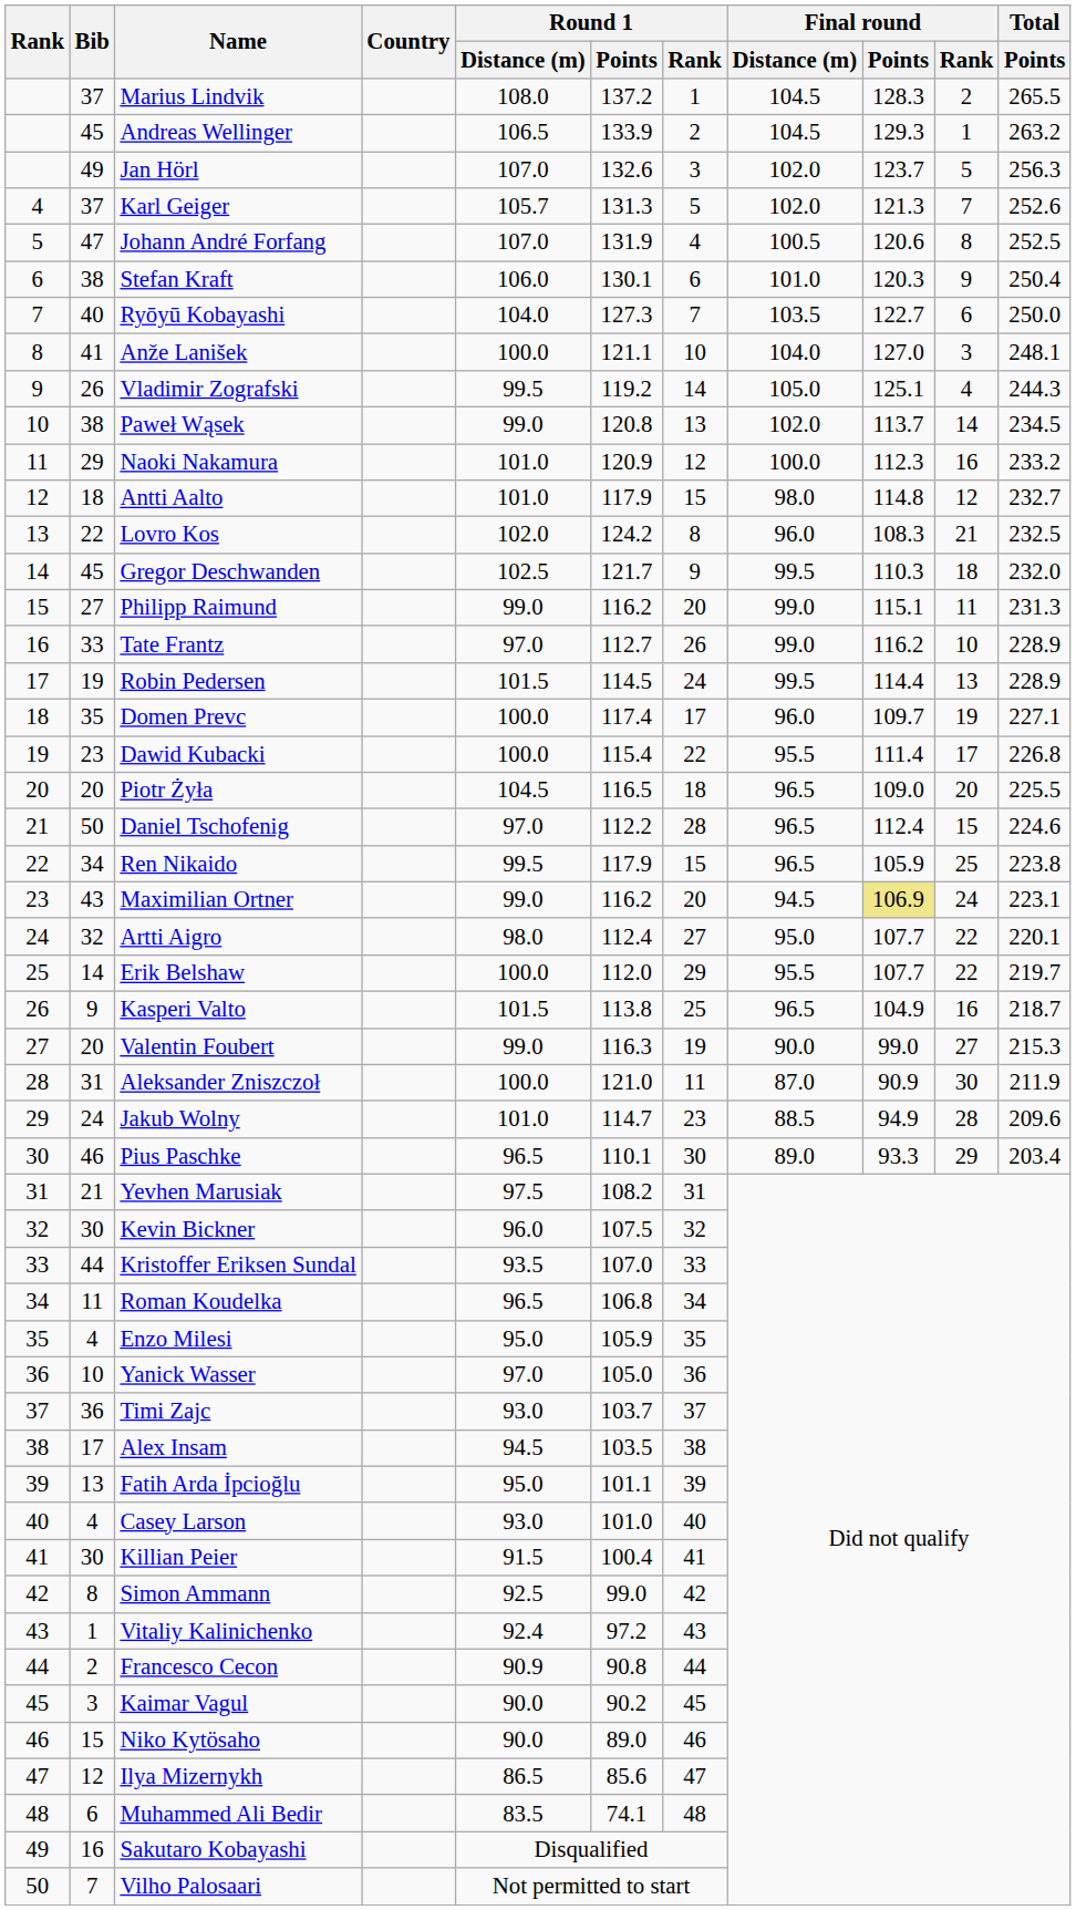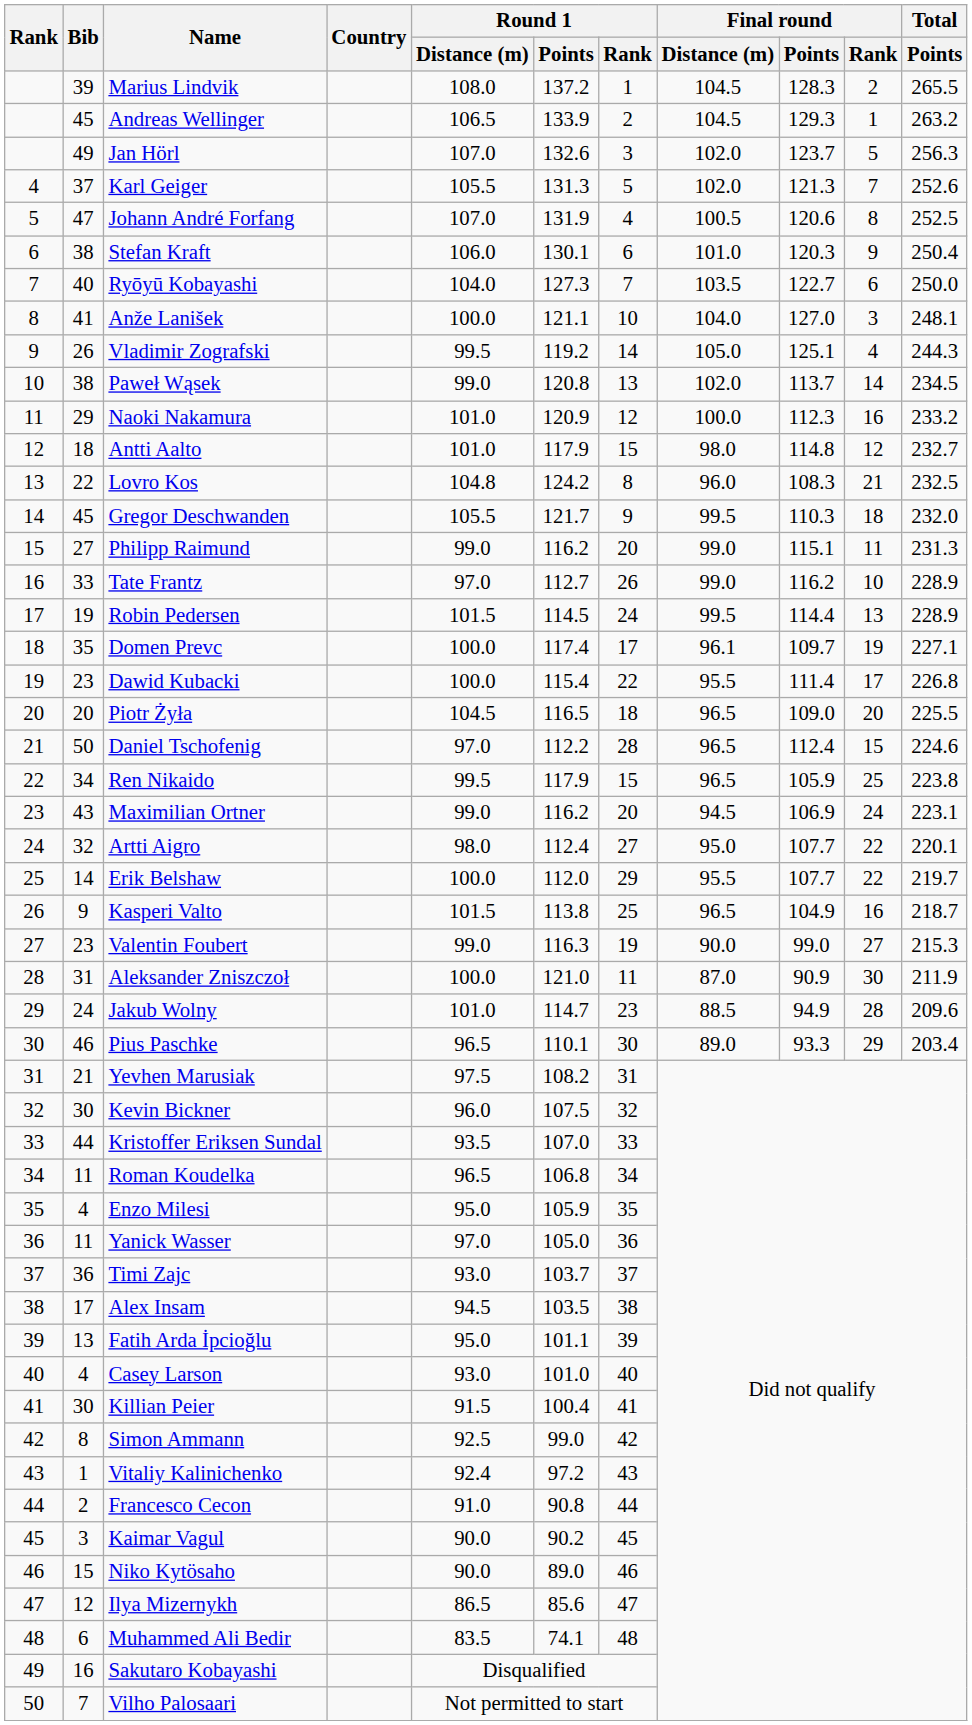Marius Lindvik | Bib: 37 -> 39
Karl Geiger | Round 1 / Distance (m): 105.7 -> 105.5
Lovro Kos | Round 1 / Distance (m): 102.0 -> 104.8
Gregor Deschwanden | Round 1 / Distance (m): 102.5 -> 105.5
Domen Prevc | Final round / Distance (m): 96.0 -> 96.1
Maximilian Ortner | Final round / Points: khaki background -> no background
Valentin Foubert | Bib: 20 -> 23
Yanick Wasser | Bib: 10 -> 11
Francesco Cecon | Round 1 / Distance (m): 90.9 -> 91.0
